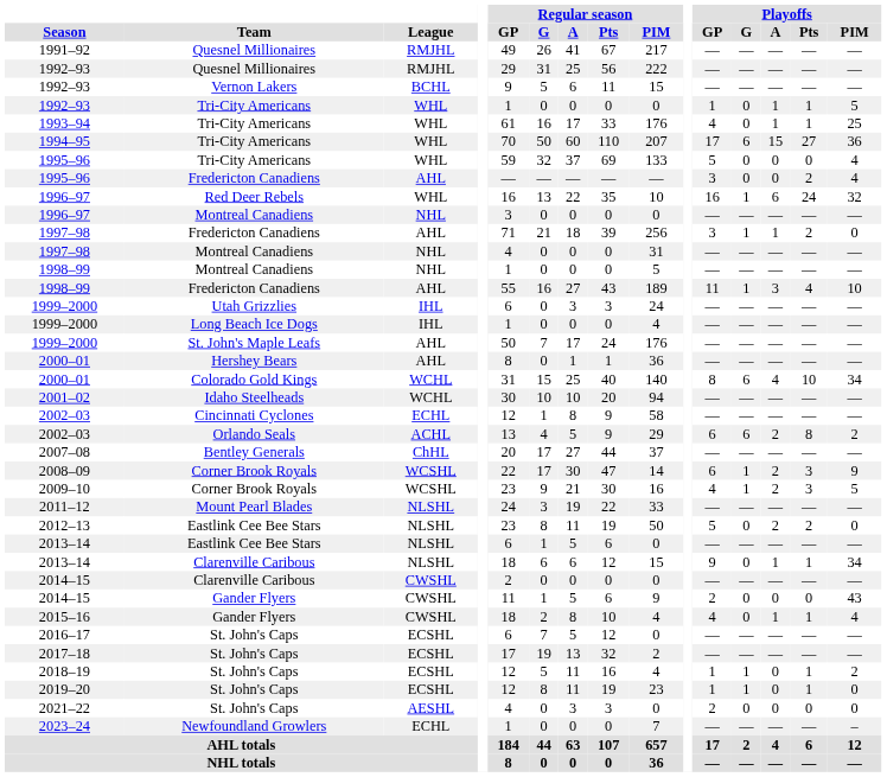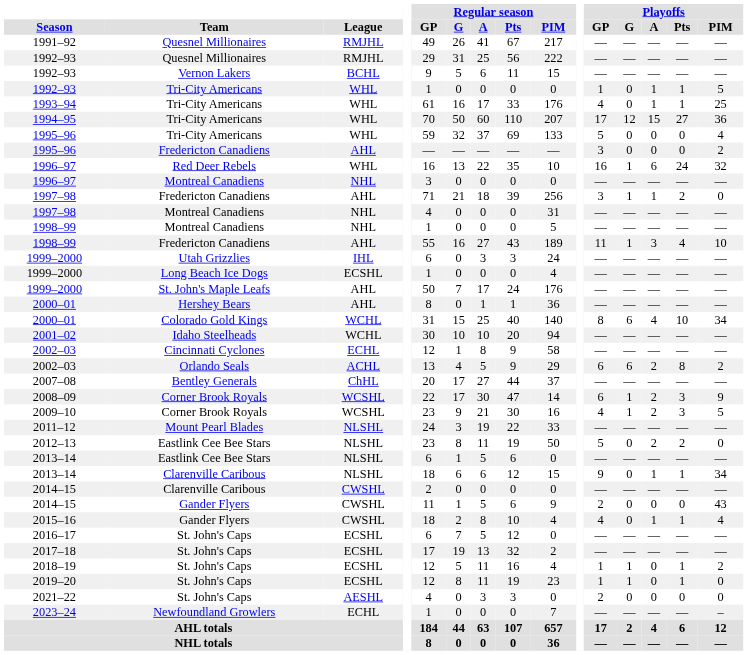1994–95 | Playoffs / G: 6 -> 12
1995–96 / Fredericton Canadiens | Playoffs / Pts: 2 -> 0
1995–96 / Fredericton Canadiens | Playoffs / PIM: 4 -> 2
1999–2000 / Long Beach Ice Dogs | League: IHL -> ECSHL
